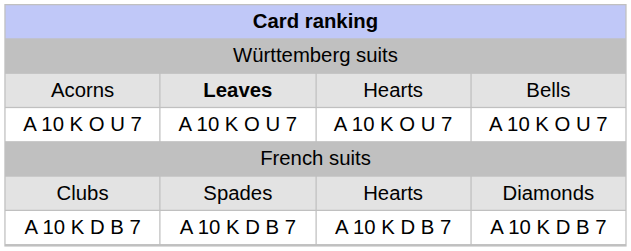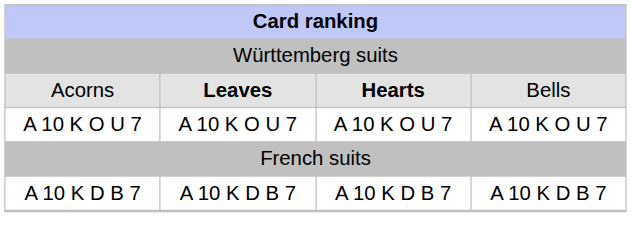Acorns | column 3: normal -> bold
- row: Clubs | Spades | Hearts | Diamonds
